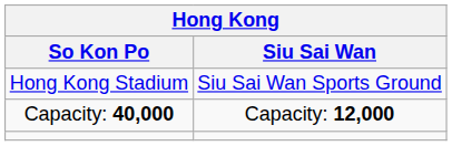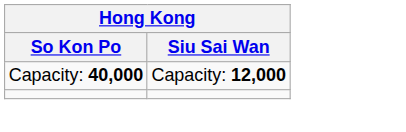- row: Hong Kong Stadium | Siu Sai Wan Sports Ground
